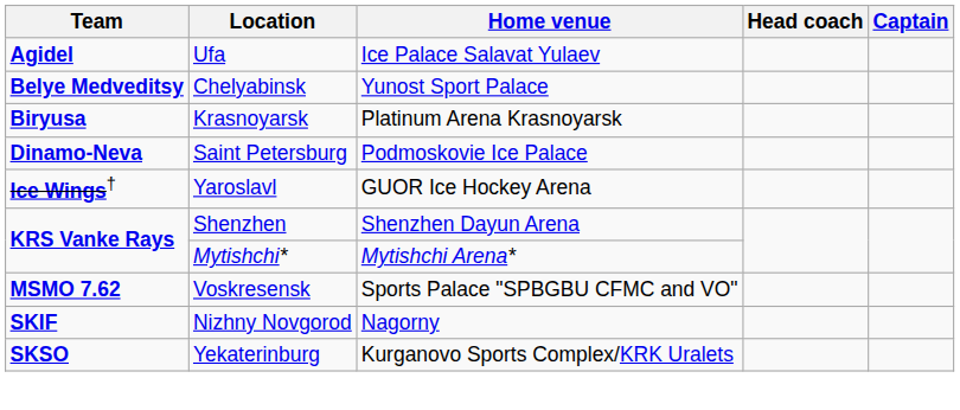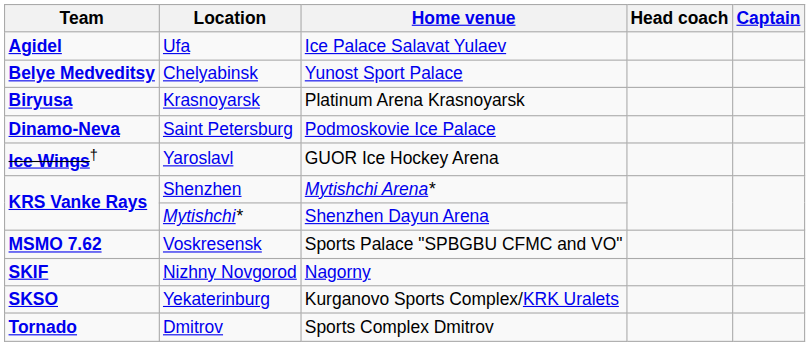Shenzhen | Home venue: Shenzhen Dayun Arena -> Mytishchi Arena*
Mytishchi* | Home venue: Mytishchi Arena* -> Shenzhen Dayun Arena
+ row: Tornado | Dmitrov | Sports Complex Dmitrov
